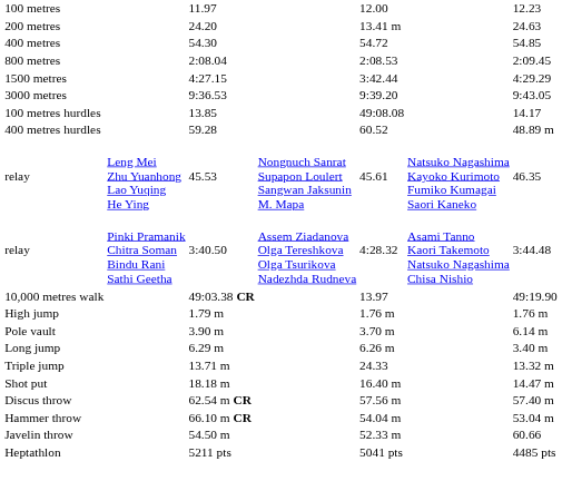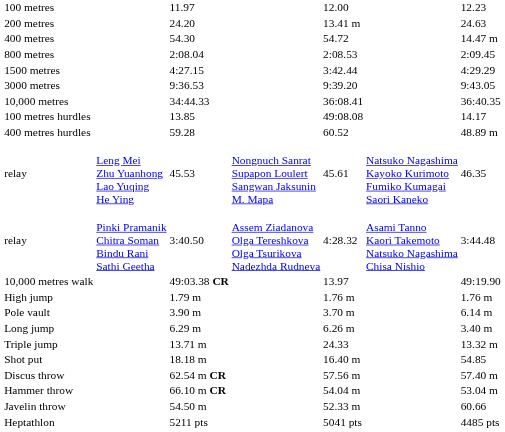400 metres | column 7: 54.85 -> 14.47 m
+ row: 10,000 metres | 34:44.33 | 36:08.41 | 36:40.35
Shot put | column 7: 14.47 m -> 54.85
